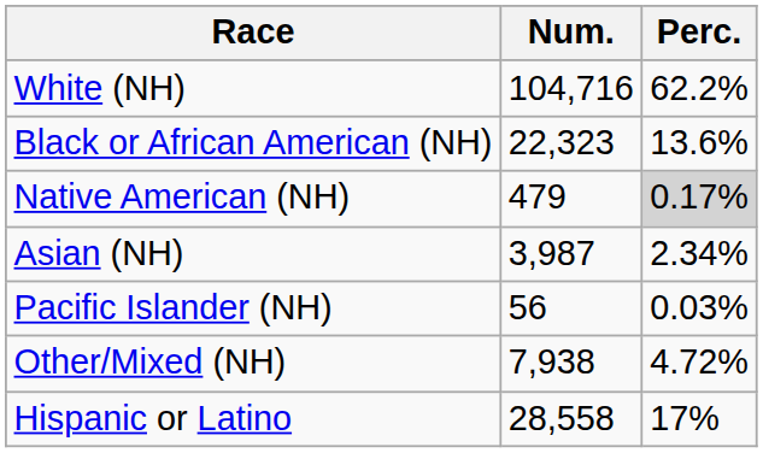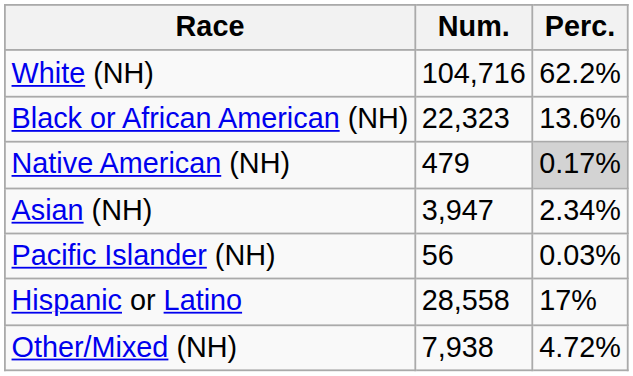Asian (NH) | Num.: 3,987 -> 3,947
rows swapped: Other/Mixed (NH) <-> Hispanic or Latino
